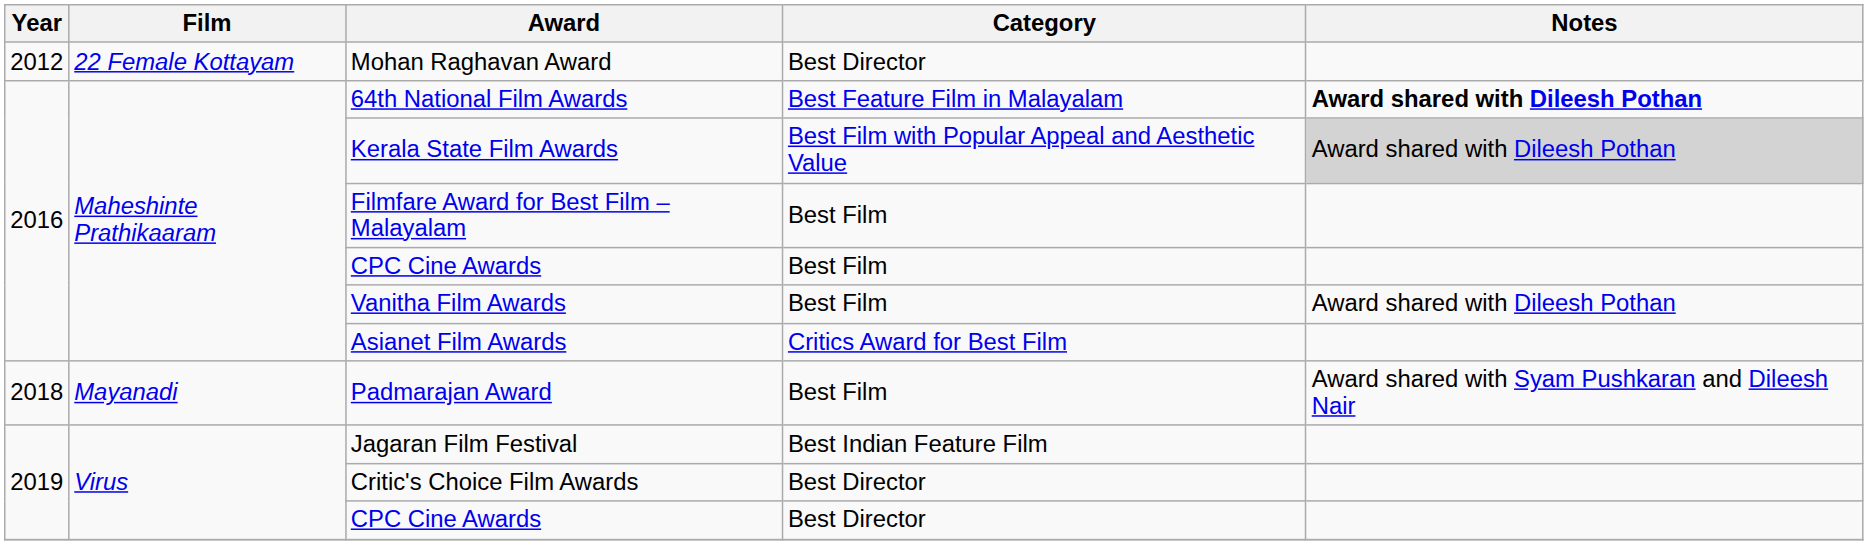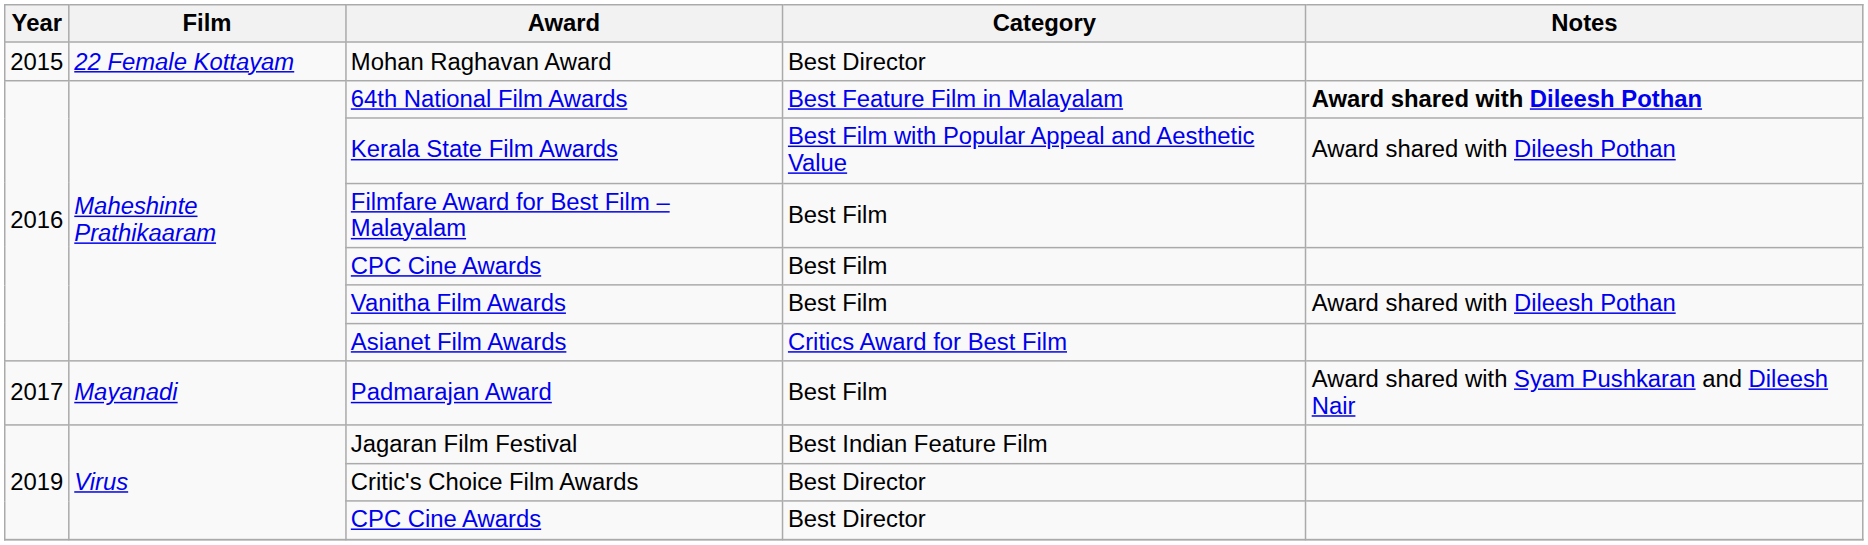Mohan Raghavan Award | Year: 2012 -> 2015
Kerala State Film Awards | Notes: lightgrey background -> no background
Padmarajan Award | Year: 2018 -> 2017
